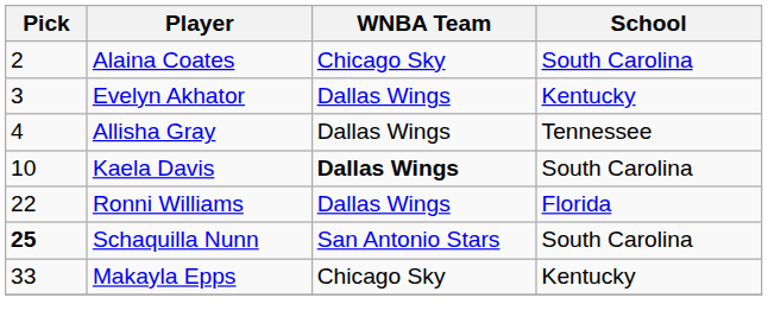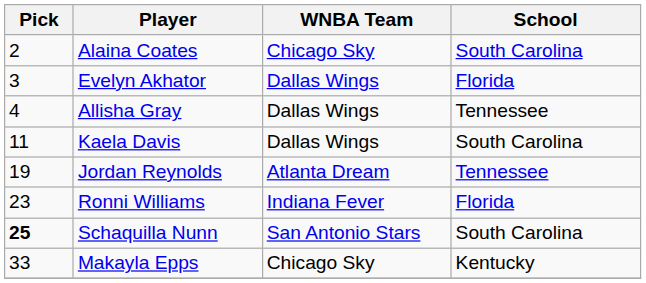Evelyn Akhator | School: Kentucky -> Florida
Kaela Davis | Pick: 10 -> 11
Kaela Davis | WNBA Team: bold -> normal
+ row: 19 | Jordan Reynolds | Atlanta Dream | Tennessee
Ronni Williams | Pick: 22 -> 23
Ronni Williams | WNBA Team: Dallas Wings -> Indiana Fever
